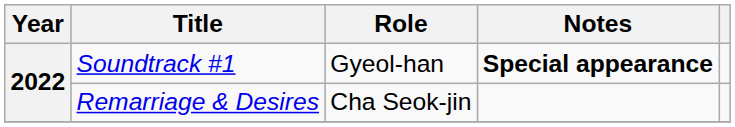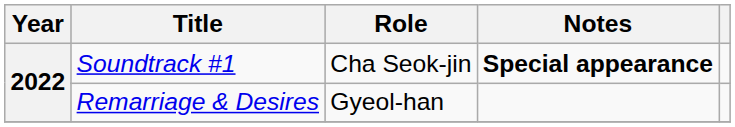Soundtrack #1 | Role: Gyeol-han -> Cha Seok-jin
Remarriage & Desires | Role: Cha Seok-jin -> Gyeol-han
